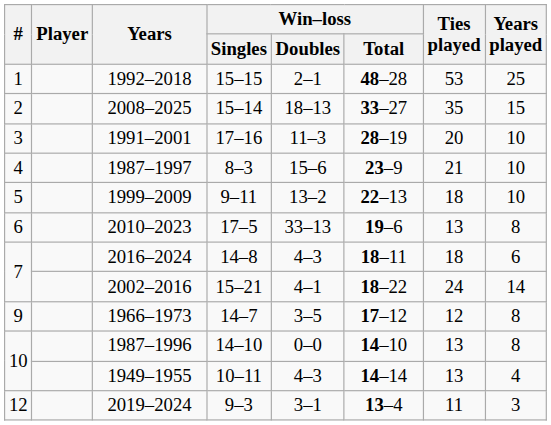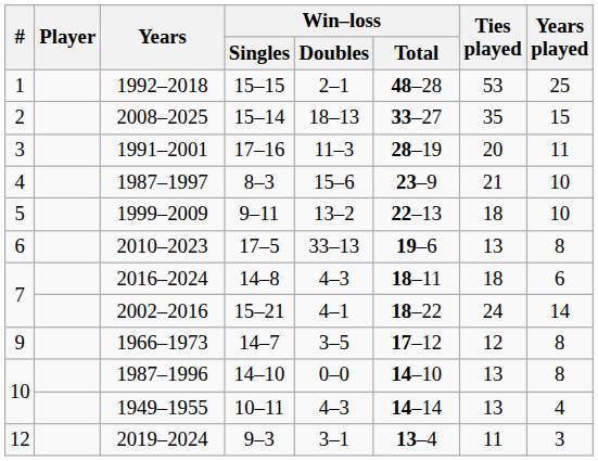1991–2001 | Years played: 10 -> 11
